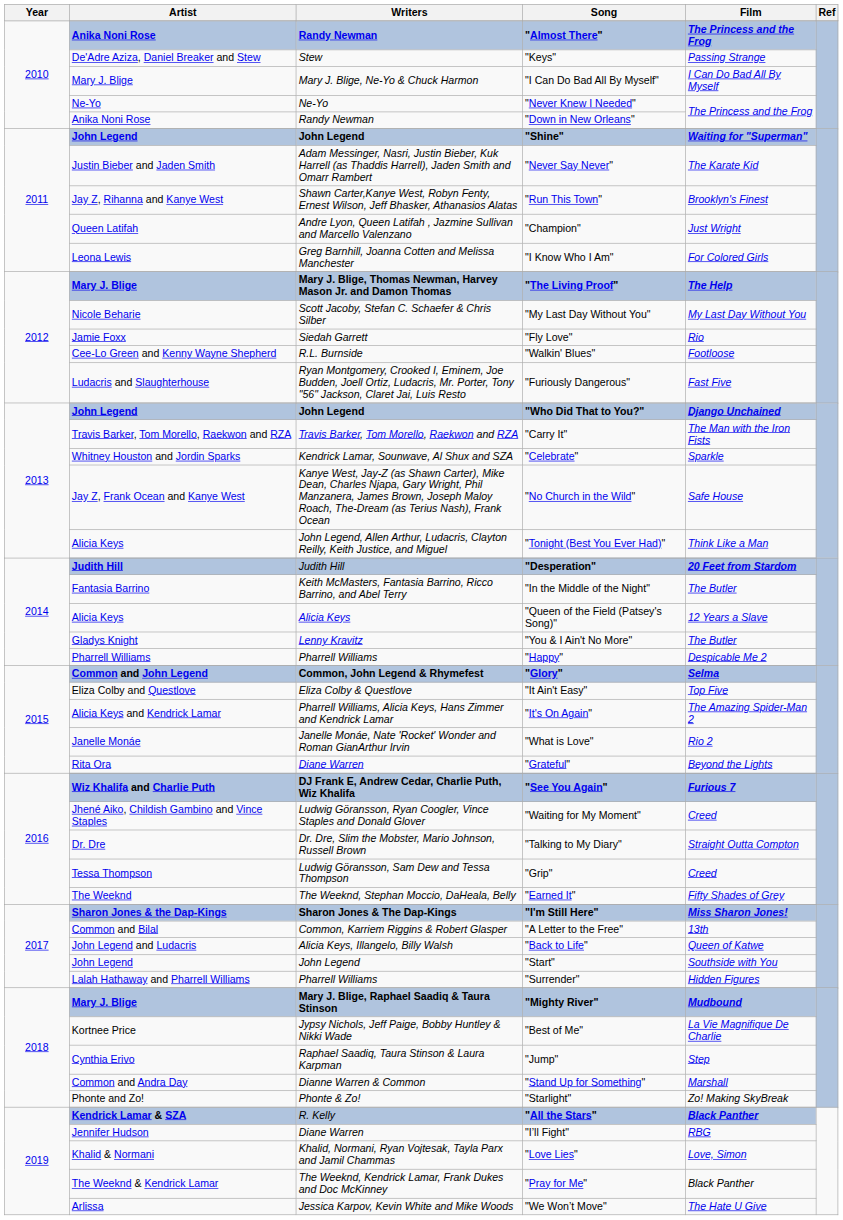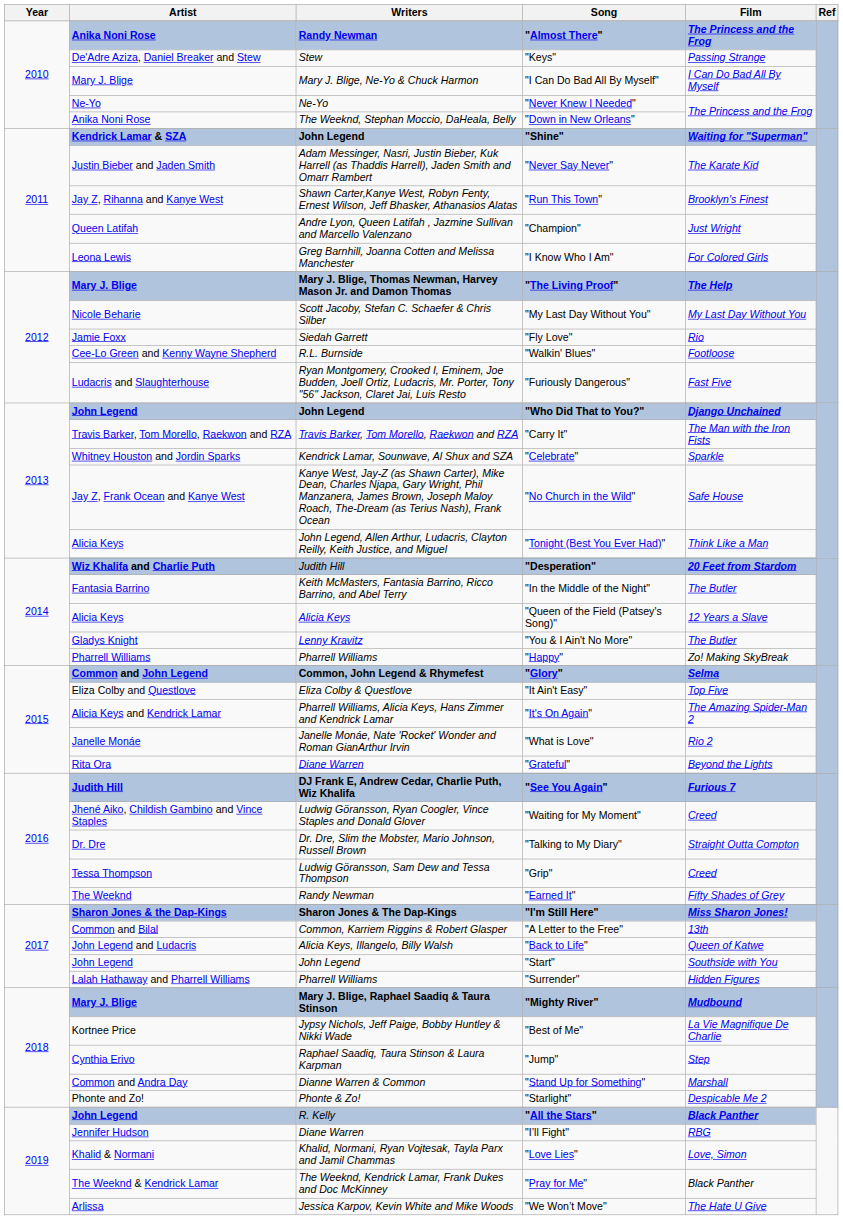"Down in New Orleans" | Writers: Randy Newman -> The Weeknd, Stephan Moccio, DaHeala, Belly
"Shine" | Artist: John Legend -> Kendrick Lamar & SZA
"Desperation" | Artist: Judith Hill -> Wiz Khalifa and Charlie Puth
"Happy" | Film: Despicable Me 2 -> Zo! Making SkyBreak
"See You Again" | Artist: Wiz Khalifa and Charlie Puth -> Judith Hill
"Earned It" | Writers: The Weeknd, Stephan Moccio, DaHeala, Belly -> Randy Newman
"Starlight" | Film: Zo! Making SkyBreak -> Despicable Me 2
"All the Stars" | Artist: Kendrick Lamar & SZA -> John Legend
